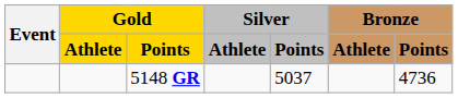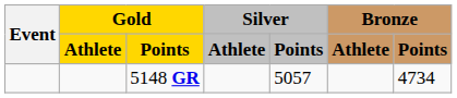5148 GR | Silver / Points: 5037 -> 5057
5148 GR | Bronze / Points: 4736 -> 4734
